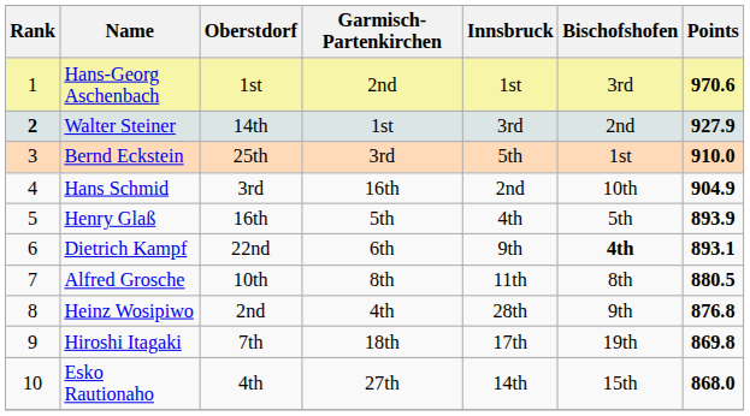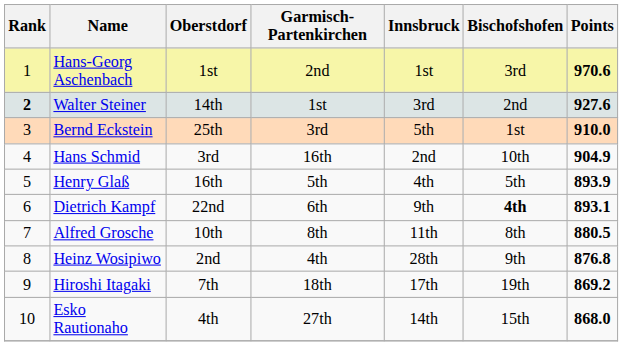Walter Steiner | Points: 927.9 -> 927.6
Hiroshi Itagaki | Points: 869.8 -> 869.2
